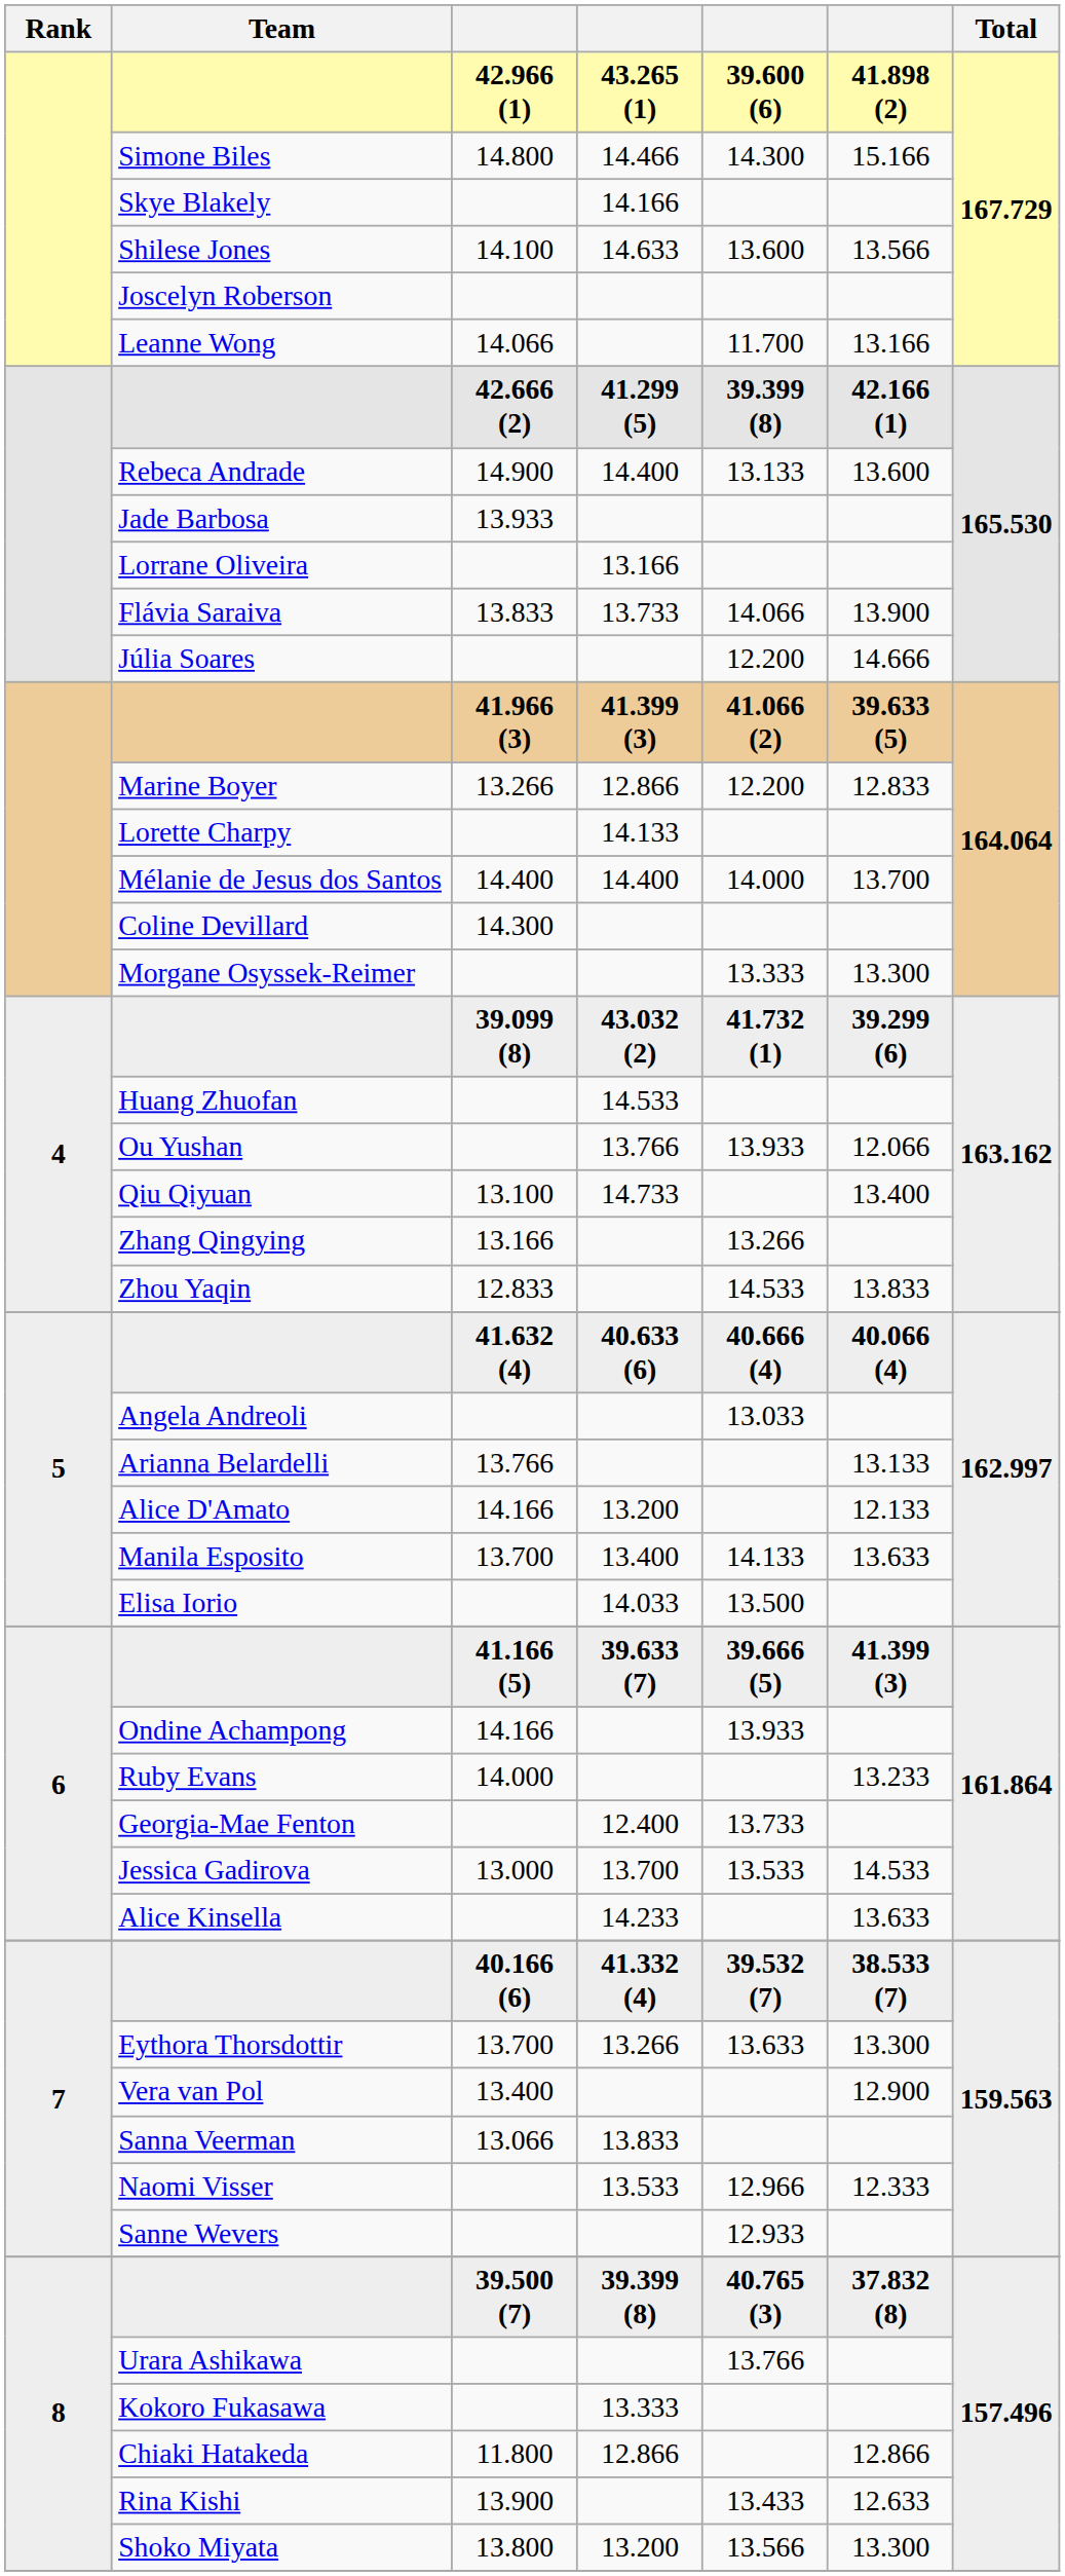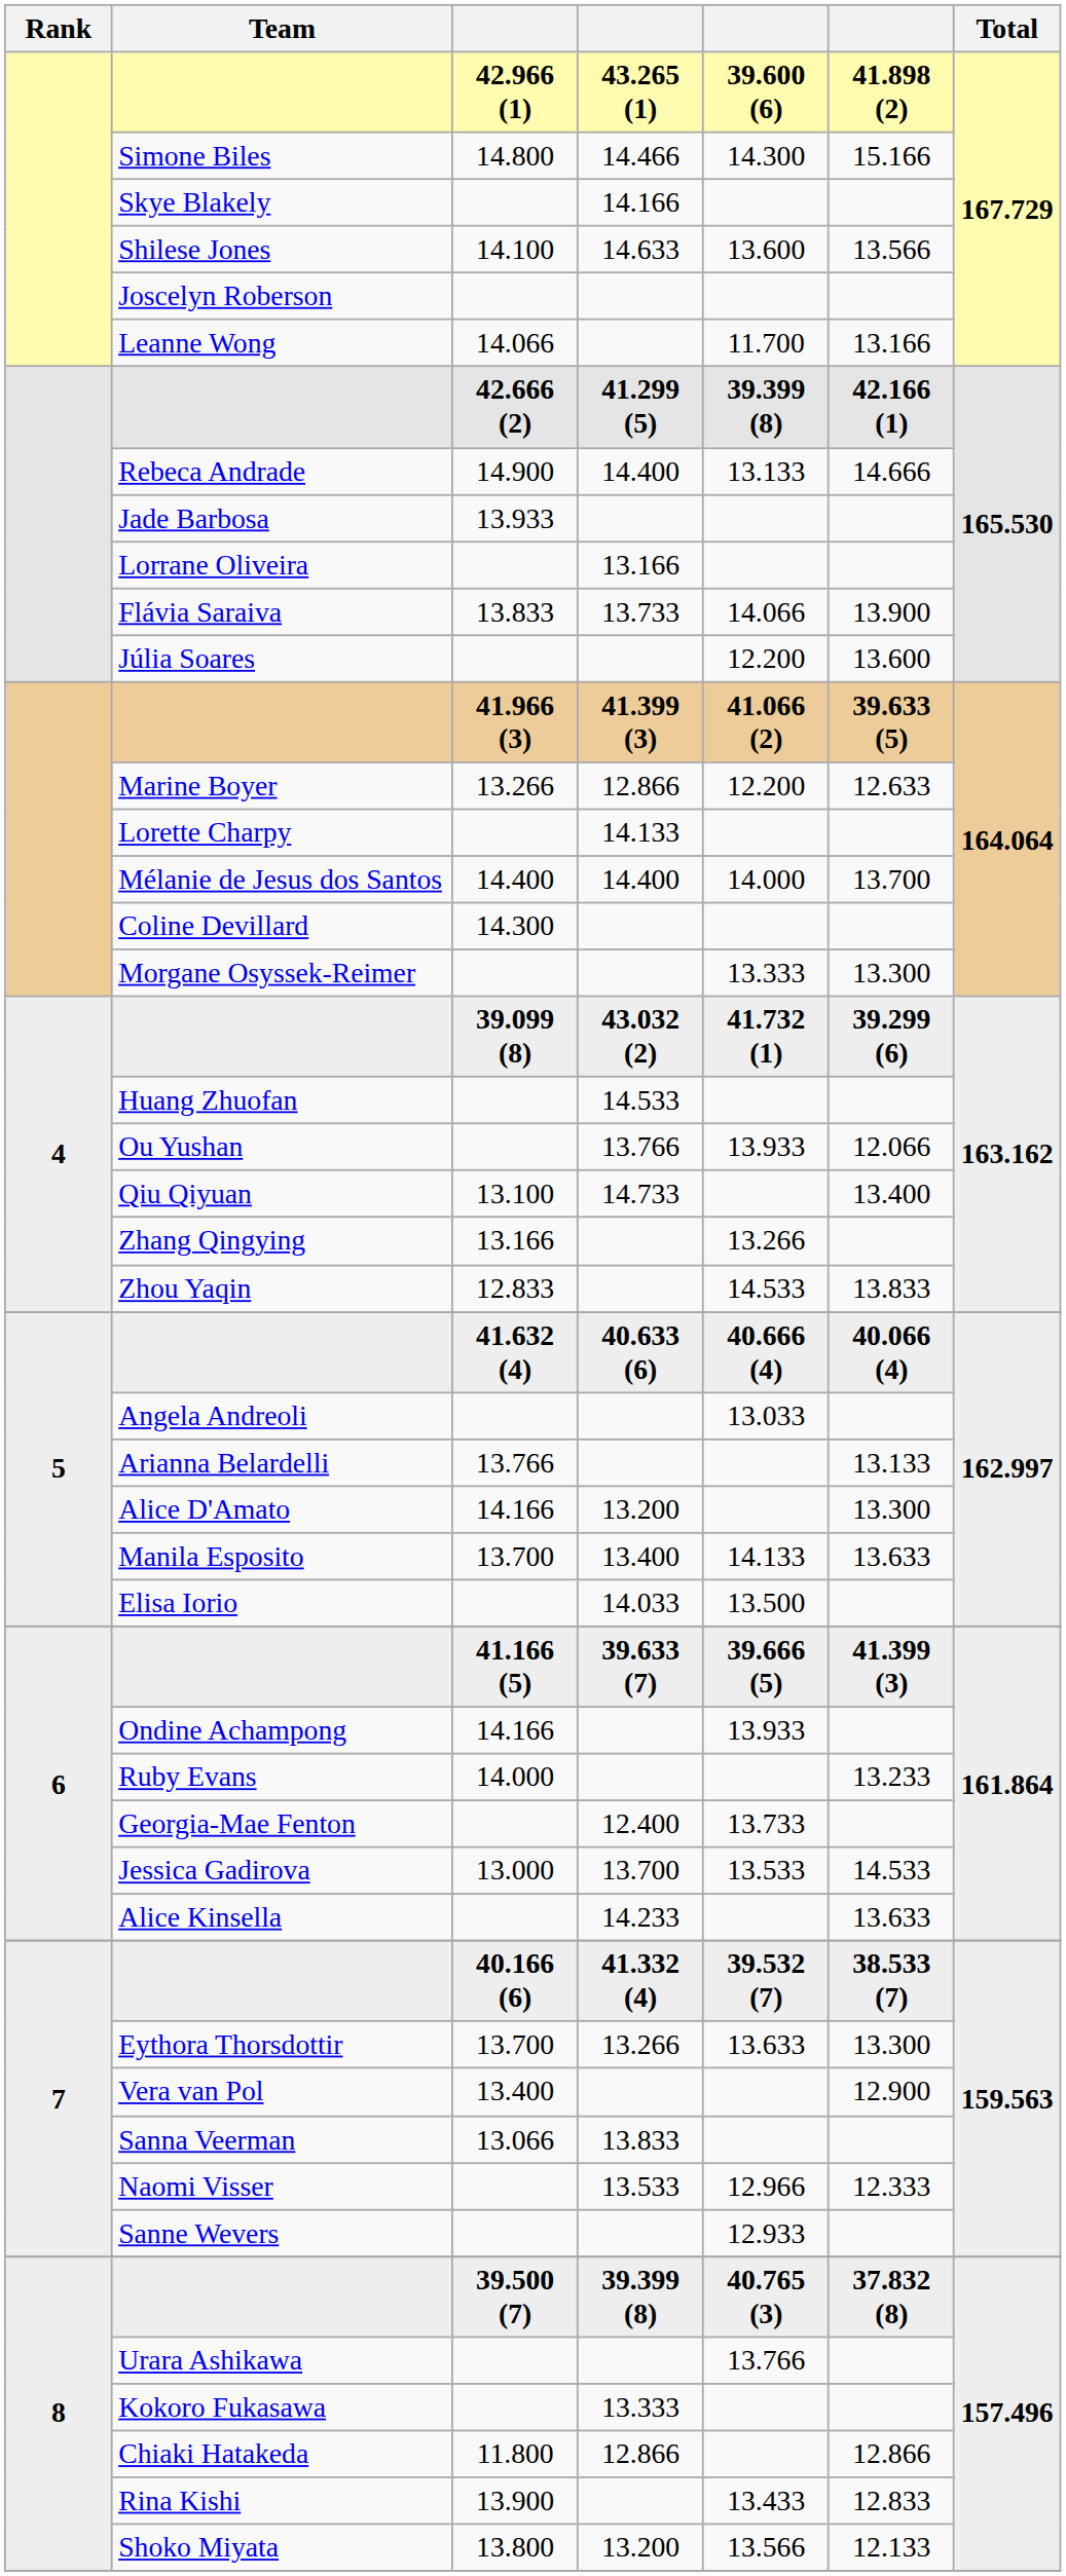Rebeca Andrade | column 6: 13.600 -> 14.666
Júlia Soares | column 6: 14.666 -> 13.600
Marine Boyer | column 6: 12.833 -> 12.633
Alice D'Amato | column 6: 12.133 -> 13.300
Rina Kishi | column 6: 12.633 -> 12.833
Shoko Miyata | column 6: 13.300 -> 12.133
